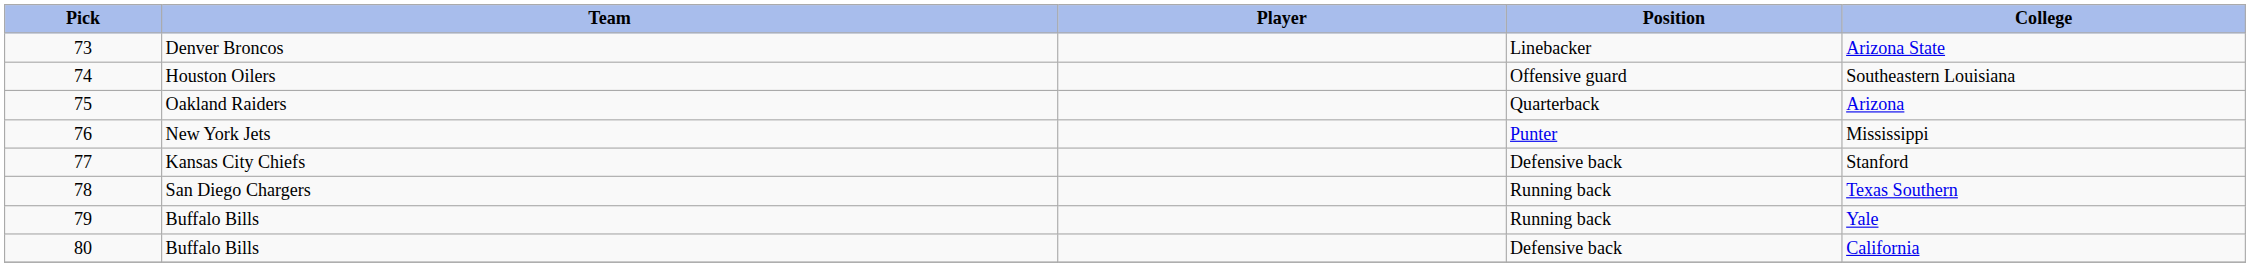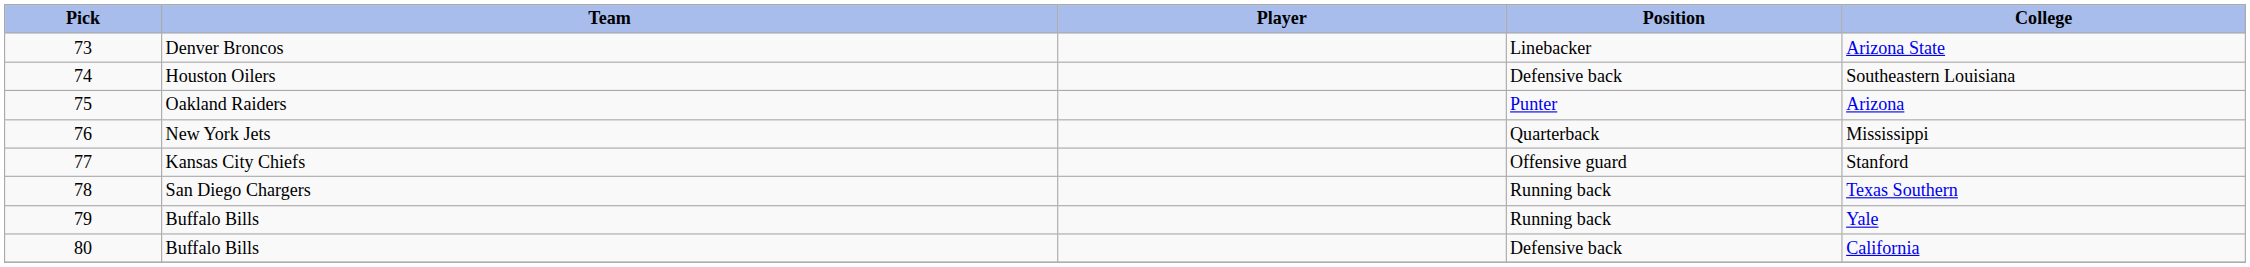74 | Position: Offensive guard -> Defensive back
75 | Position: Quarterback -> Punter
76 | Position: Punter -> Quarterback
77 | Position: Defensive back -> Offensive guard
